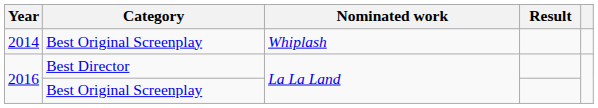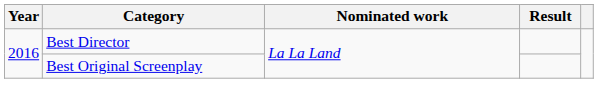- row: 2014 | Best Original Screenplay | Whiplash
